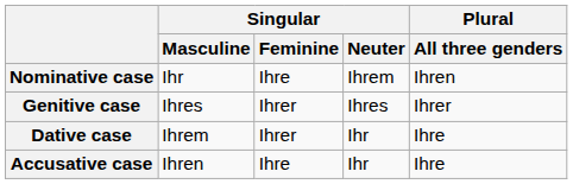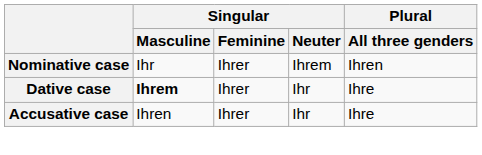Nominative case | Singular / Feminine: Ihre -> Ihrer
- row: Genitive case | Ihres | Ihrer | Ihres | Ihrer
Dative case | Singular / Masculine: normal -> bold
Accusative case | Singular / Feminine: Ihre -> Ihrer
